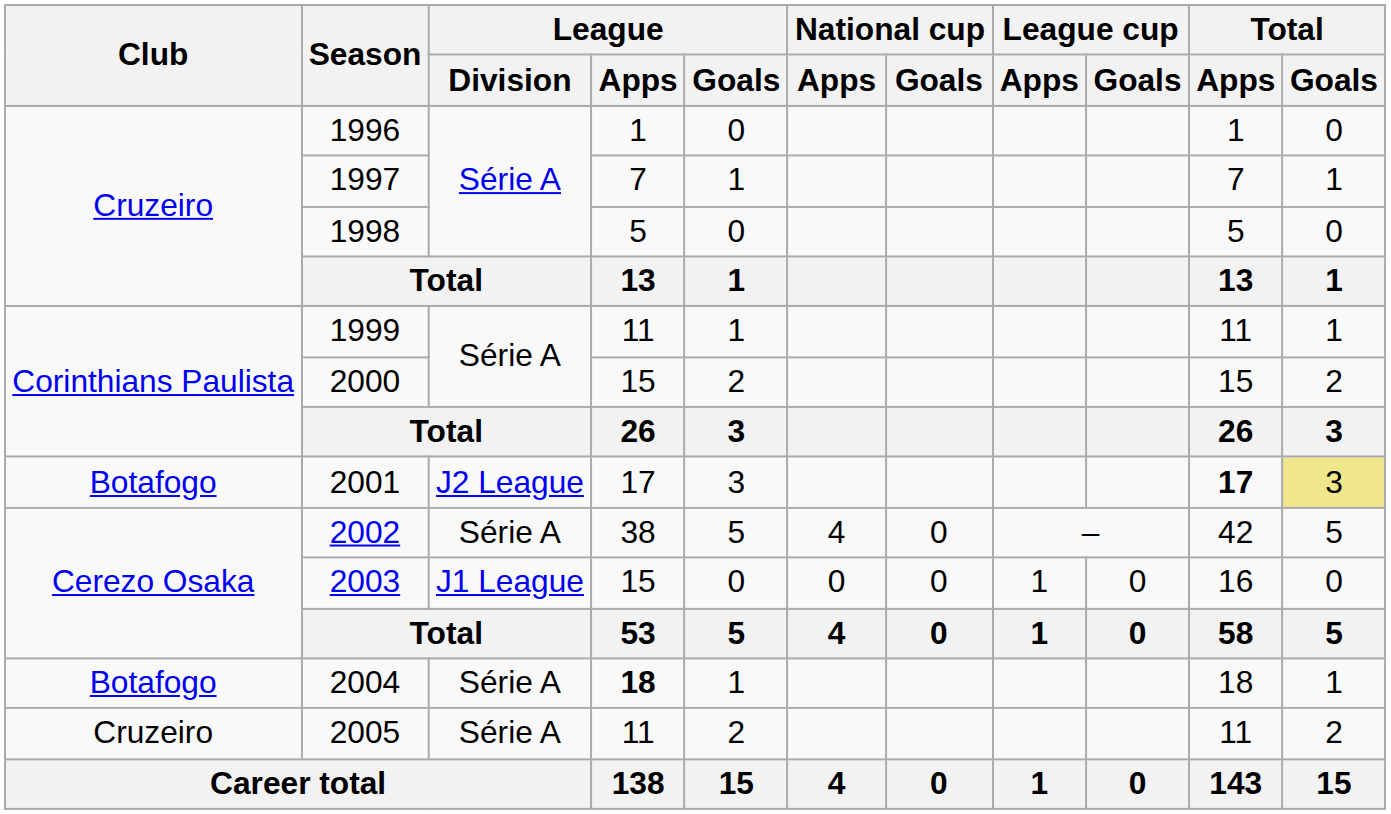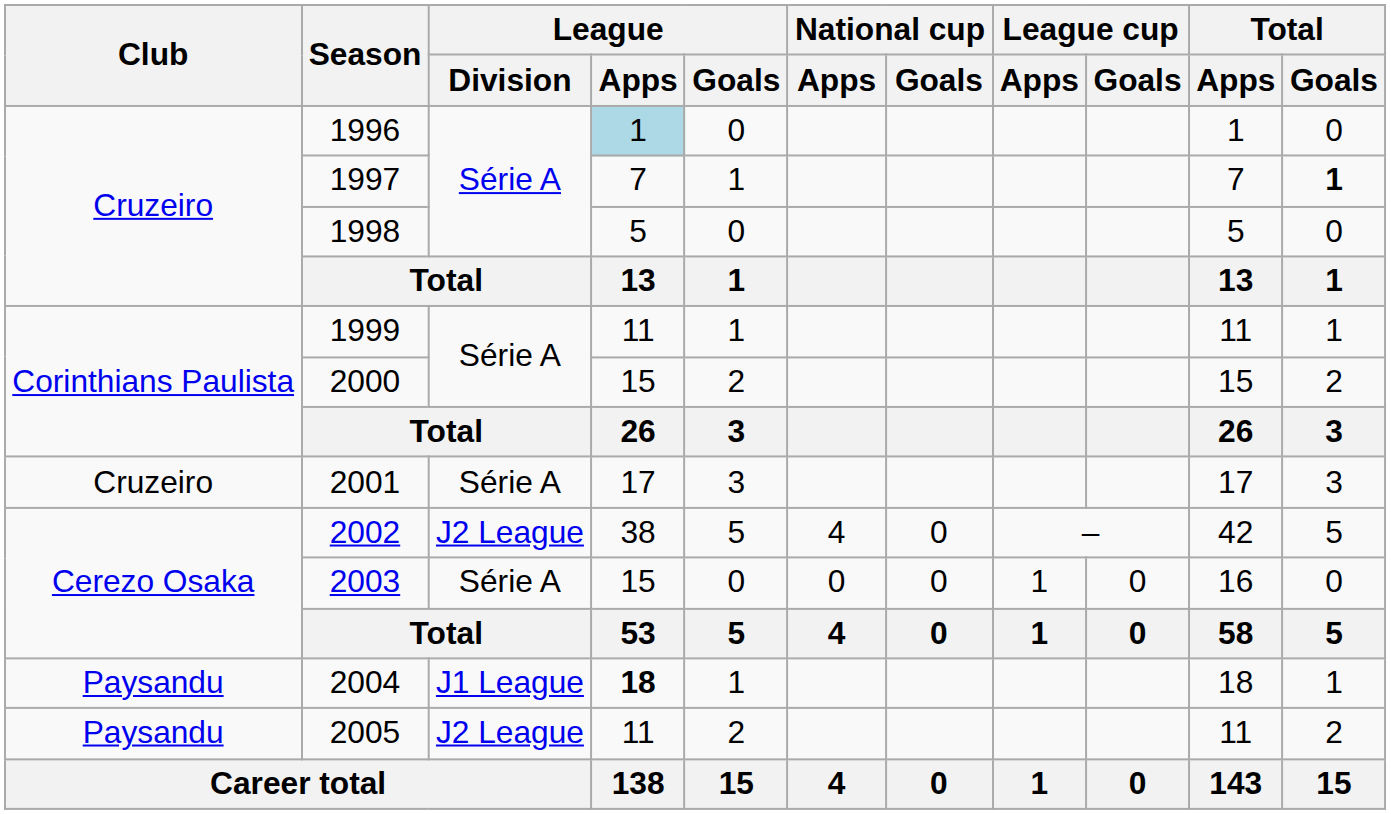1996 | League / Apps: no background -> lightblue background
1997 | Total / Goals: normal -> bold
2001 | Club: Botafogo -> Cruzeiro
2001 | League / Division: J2 League -> Série A
2001 | Total / Apps: bold -> normal
2001 | Total / Goals: khaki background -> no background
2002 | League / Division: Série A -> J2 League
2003 | League / Division: J1 League -> Série A
2004 | Club: Botafogo -> Paysandu
2004 | League / Division: Série A -> J1 League
2005 | Club: Cruzeiro -> Paysandu
2005 | League / Division: Série A -> J2 League
